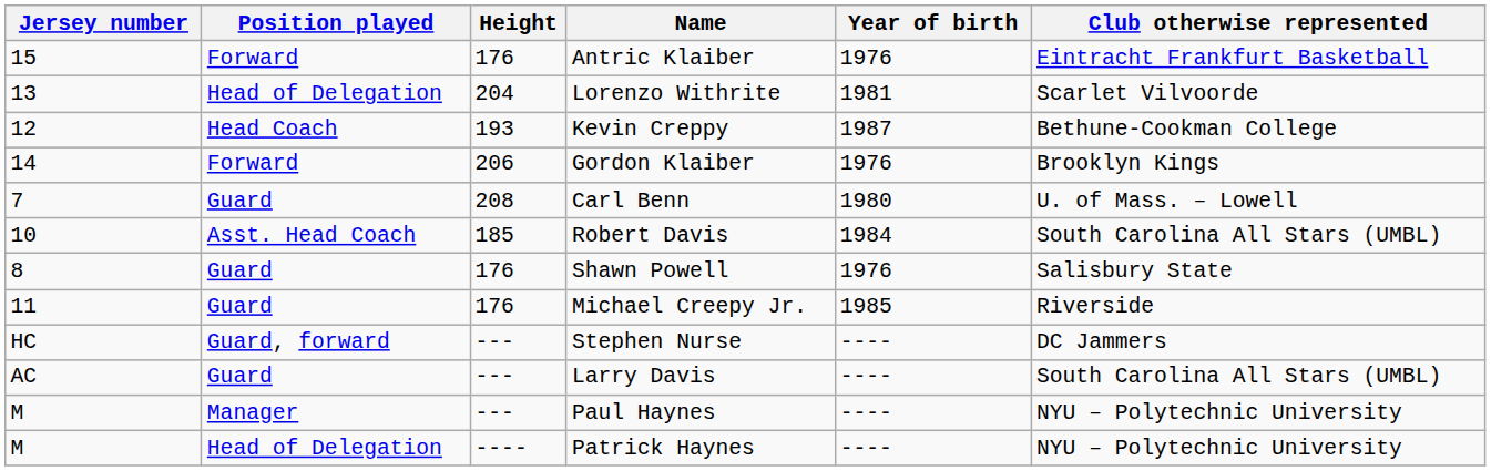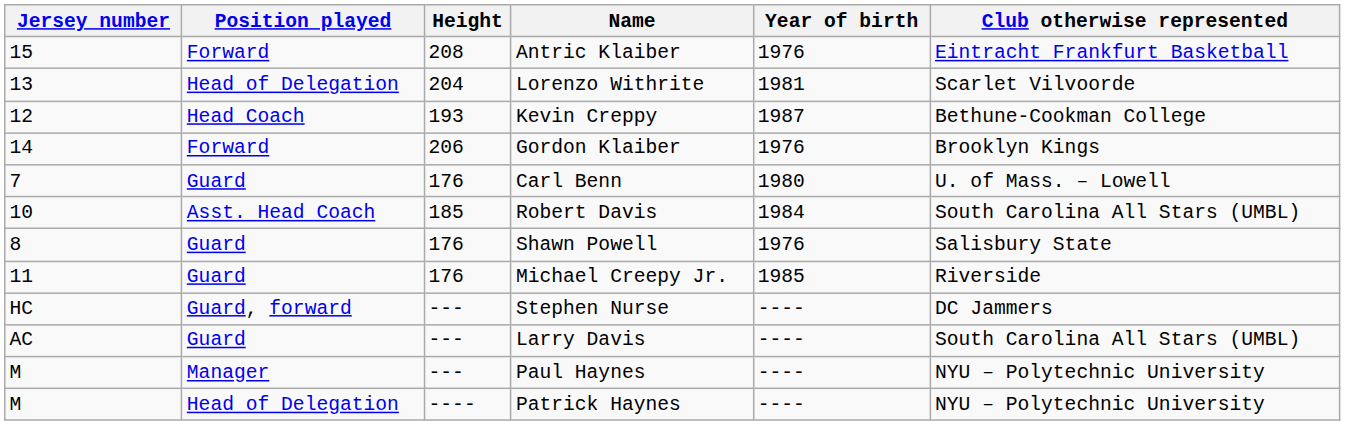Antric Klaiber | Height: 176 -> 208
Carl Benn | Height: 208 -> 176
